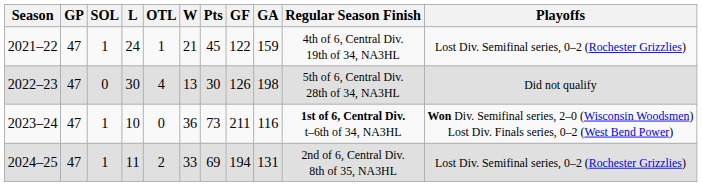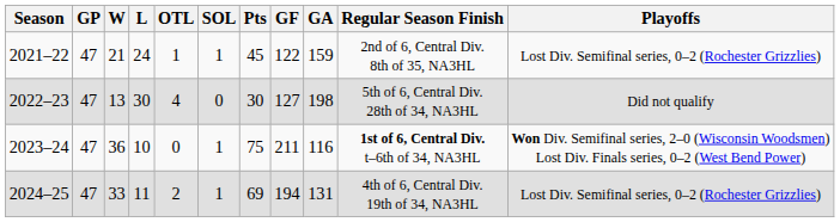columns swapped: W <-> SOL
2021–22 | Regular Season Finish: 4th of 6, Central Div. 19th of 34, NA3HL -> 2nd of 6, Central Div. 8th of 35, NA3HL
2022–23 | GF: 126 -> 127
2023–24 | Pts: 73 -> 75
2024–25 | Regular Season Finish: 2nd of 6, Central Div. 8th of 35, NA3HL -> 4th of 6, Central Div. 19th of 34, NA3HL
